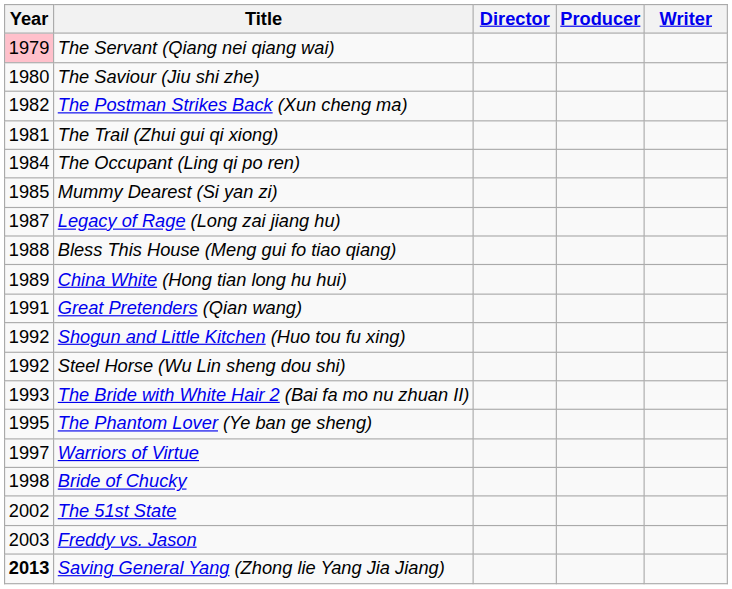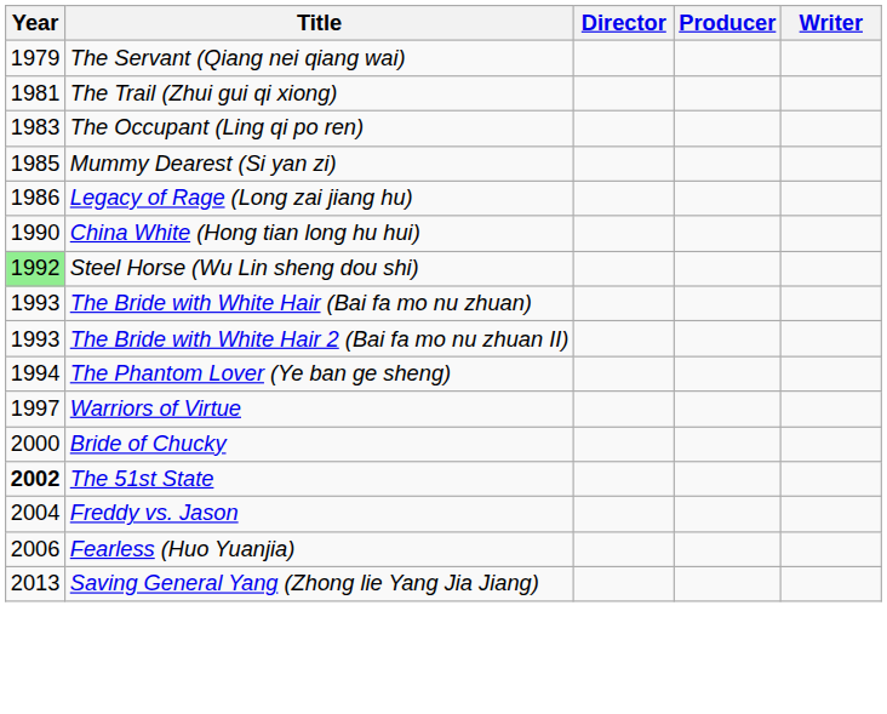The Servant (Qiang nei qiang wai) | Year: pink background -> no background
- row: 1980 | The Saviour (Jiu shi zhe)
- row: 1982 | The Postman Strikes Back (Xun cheng ma)
The Occupant (Ling qi po ren) | Year: 1984 -> 1983
Legacy of Rage (Long zai jiang hu) | Year: 1987 -> 1986
- row: 1988 | Bless This House (Meng gui fo tiao qiang)
China White (Hong tian long hu hui) | Year: 1989 -> 1990
- row: 1991 | Great Pretenders (Qian wang)
- row: 1992 | Shogun and Little Kitchen (Huo tou fu xing)
Steel Horse (Wu Lin sheng dou shi) | Year: no background -> lightgreen background
+ row: 1993 | The Bride with White Hair (Bai fa mo nu zhuan)
The Phantom Lover (Ye ban ge sheng) | Year: 1995 -> 1994
Bride of Chucky | Year: 1998 -> 2000
The 51st State | Year: normal -> bold
Freddy vs. Jason | Year: 2003 -> 2004
+ row: 2006 | Fearless (Huo Yuanjia)
Saving General Yang (Zhong lie Yang Jia Jiang) | Year: bold -> normal
